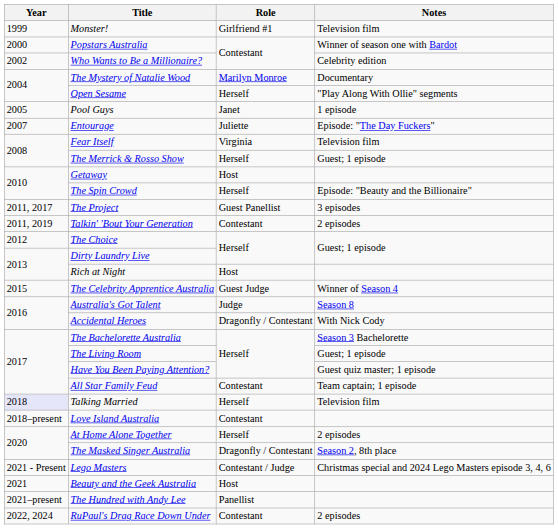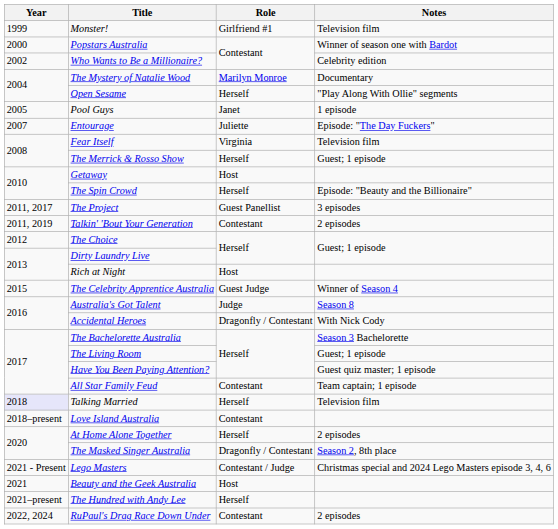The Hundred with Andy Lee | Role: Panellist -> Herself
